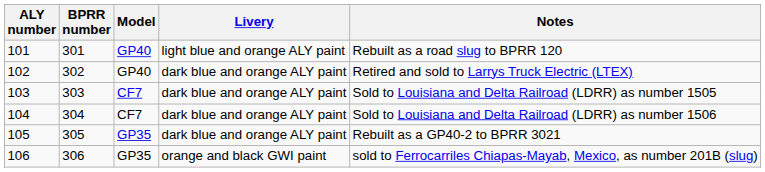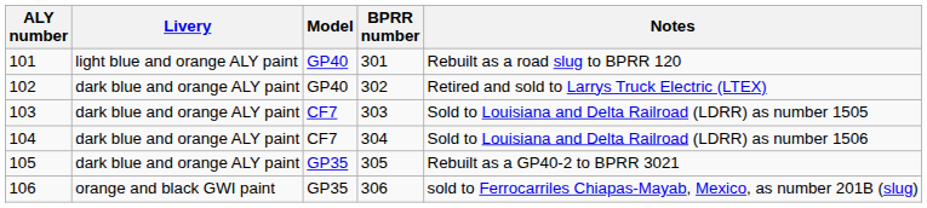columns swapped: BPRR number <-> Livery
